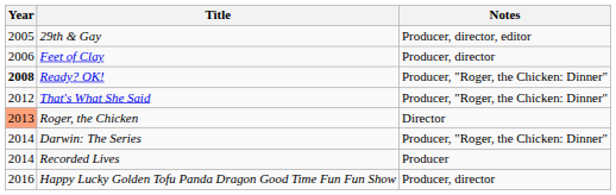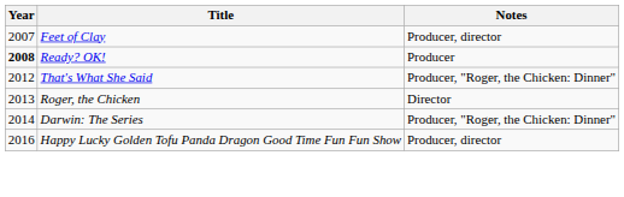- row: 2005 | 29th & Gay | Producer, director, editor
Feet of Clay | Year: 2006 -> 2007
Ready? OK! | Notes: Producer, "Roger, the Chicken: Dinner" -> Producer
Roger, the Chicken | Year: lightsalmon background -> no background
- row: 2014 | Recorded Lives | Producer
